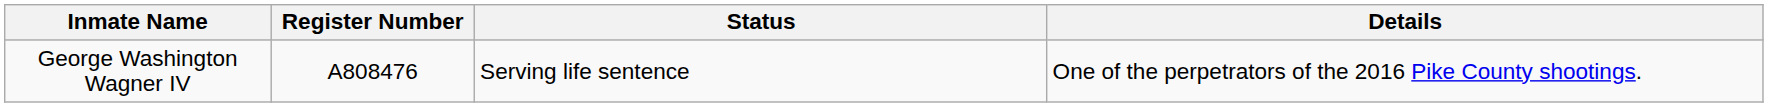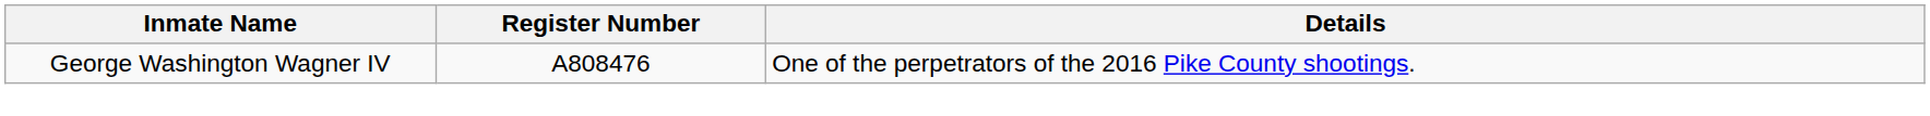- column: Status | Serving life sentence
